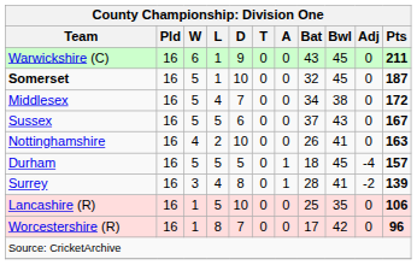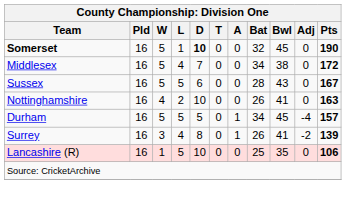- row: Warwickshire (C) | 16 | 6 | 1 | 9 | 0 | 0 | 43 | 45 | 0 | 211
Somerset | D: normal -> bold
Somerset | Pts: 187 -> 190
Sussex | Bat: 37 -> 28
Durham | Bat: 18 -> 34
Surrey | Bat: 28 -> 26
- row: Worcestershire (R) | 16 | 1 | 8 | 7 | 0 | 0 | 17 | 42 | 0 | 96
